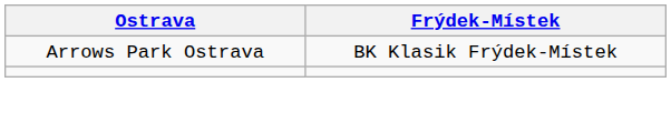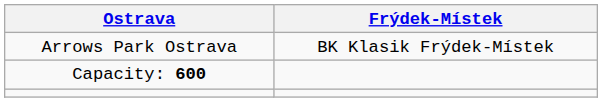+ row: Capacity: 600
